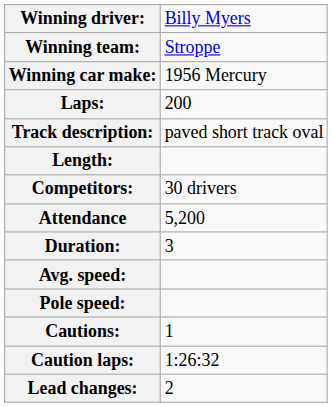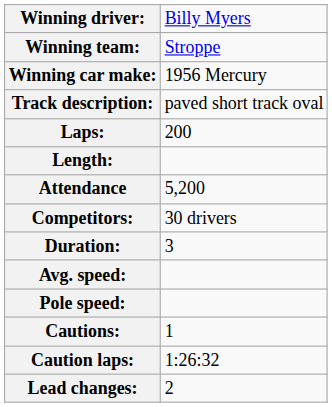rows swapped: Track description: <-> Laps:
rows swapped: Competitors: <-> Attendance
